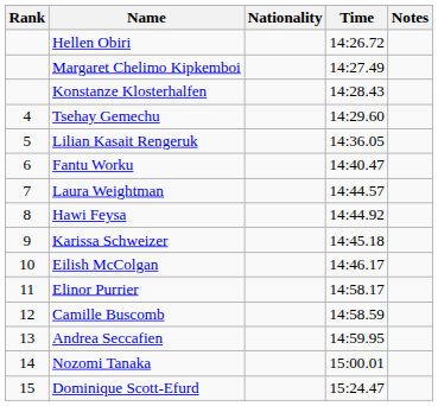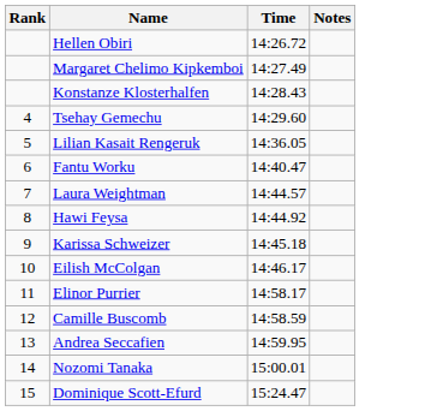- column: Nationality
